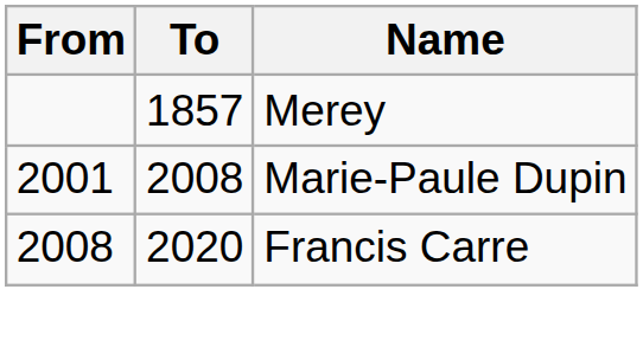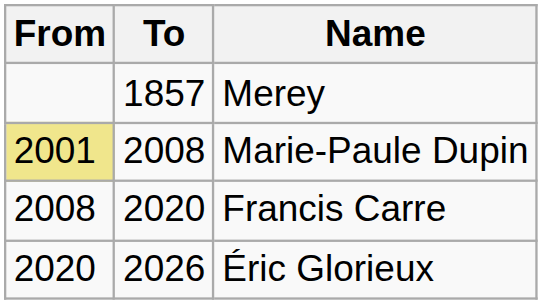Marie-Paule Dupin | From: no background -> khaki background
+ row: 2020 | 2026 | Éric Glorieux
